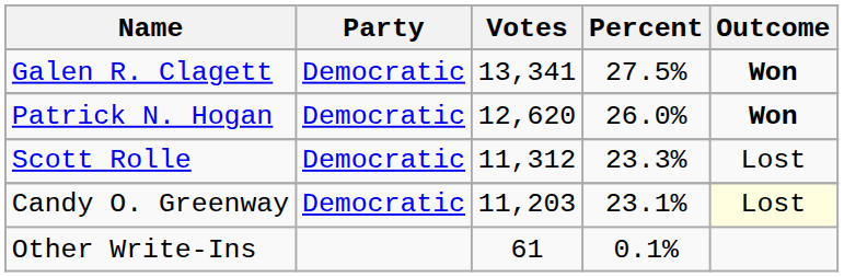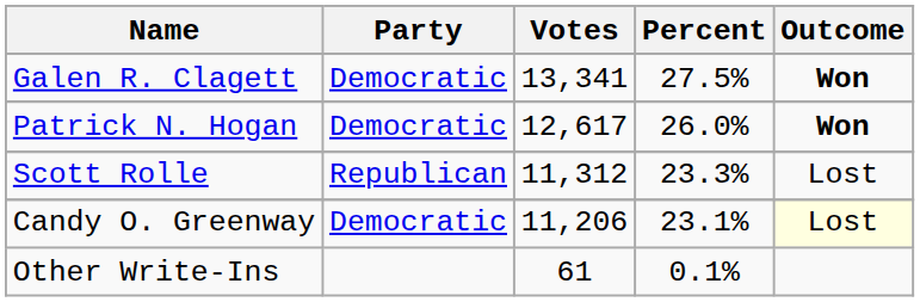Patrick N. Hogan | Votes: 12,620 -> 12,617
Scott Rolle | Party: Democratic -> Republican
Candy O. Greenway | Votes: 11,203 -> 11,206
